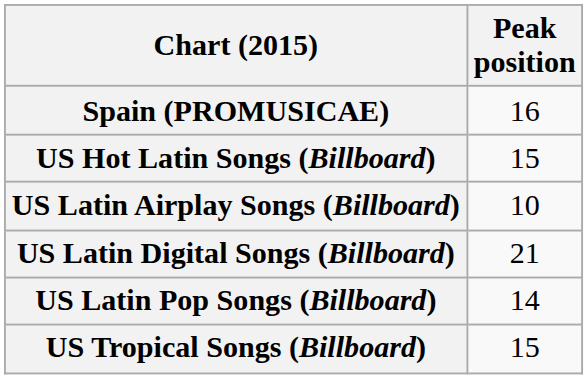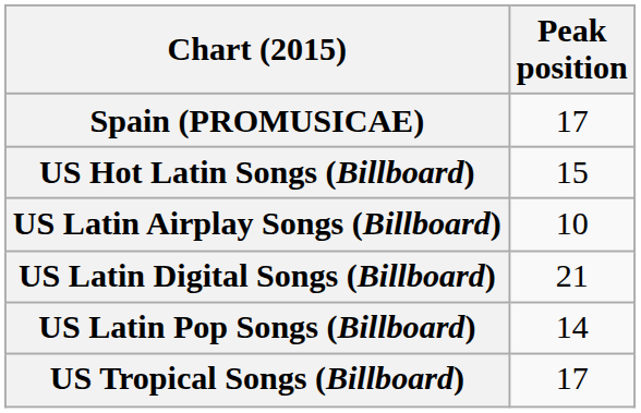Spain (PROMUSICAE) | Peak position: 16 -> 17
US Tropical Songs (Billboard) | Peak position: 15 -> 17
